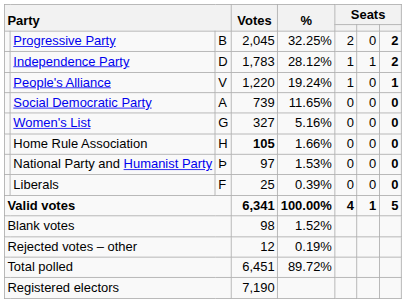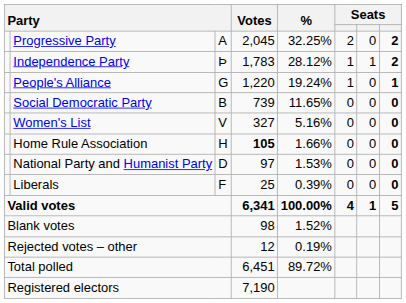Progressive Party | column 3: B -> A
Independence Party | column 3: D -> Þ
People's Alliance | column 3: V -> G
Social Democratic Party | column 3: A -> B
Women's List | column 3: G -> V
National Party and Humanist Party | column 3: Þ -> D
